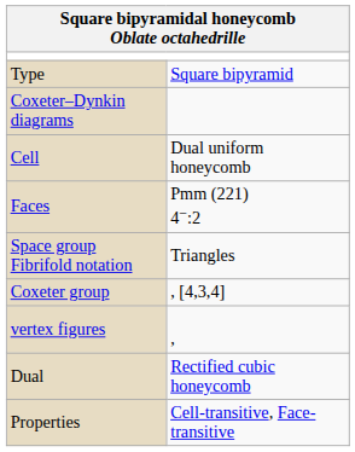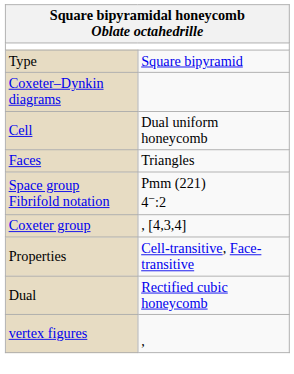Faces | column 2: Pmm (221) 4−:2 -> Triangles
Space group Fibrifold notation | column 2: Triangles -> Pmm (221) 4−:2
rows swapped: vertex figures <-> Properties
